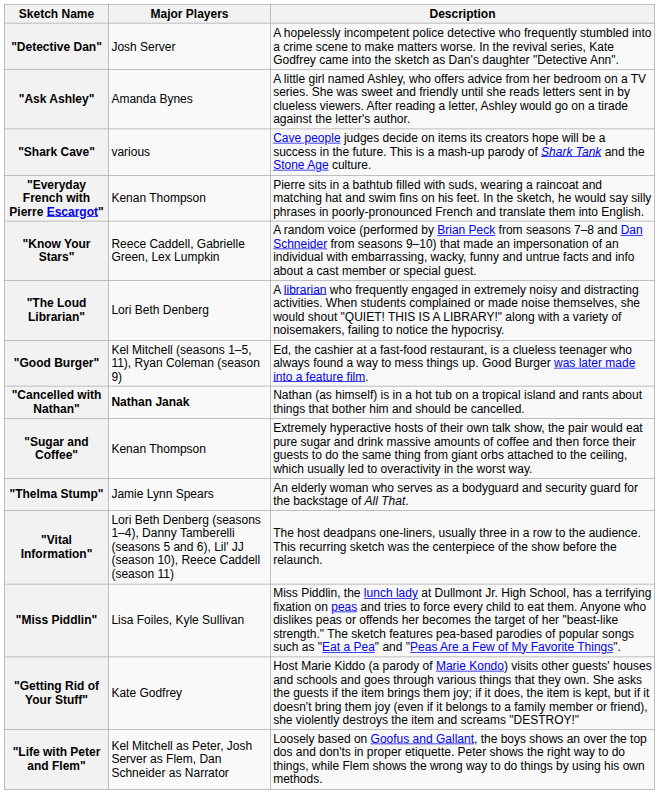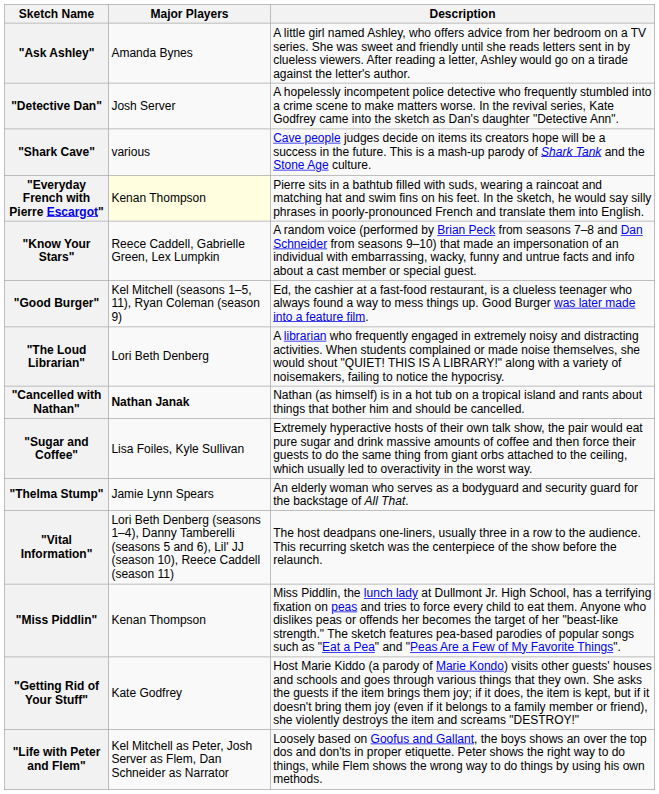rows swapped: "Ask Ashley" <-> "Detective Dan"
"Everyday French with Pierre Escargot" | Major Players: no background -> lightyellow background
rows swapped: "Good Burger" <-> "The Loud Librarian"
"Sugar and Coffee" | Major Players: Kenan Thompson -> Lisa Foiles, Kyle Sullivan
"Miss Piddlin" | Major Players: Lisa Foiles, Kyle Sullivan -> Kenan Thompson
